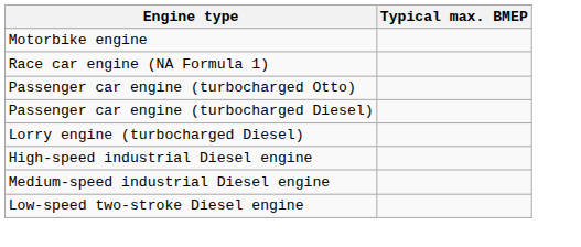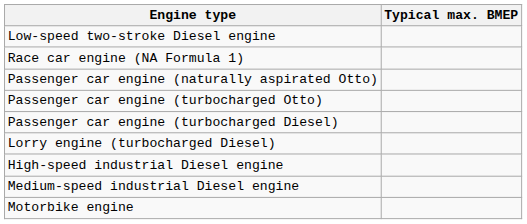rows swapped: Motorbike engine <-> Low-speed two-stroke Diesel engine
+ row: Passenger car engine (naturally aspirated Otto)
